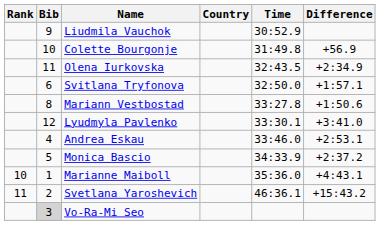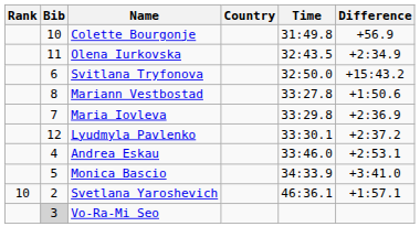- row: 9 | Liudmila Vauchok | 30:52.9
Svitlana Tryfonova | Difference: +1:57.1 -> +15:43.2
+ row: 7 | Maria Iovleva | 33:29.8 | +2:36.9
Lyudmyla Pavlenko | Difference: +3:41.0 -> +2:37.2
Monica Bascio | Difference: +2:37.2 -> +3:41.0
- row: 10 | 1 | Marianne Maiboll | 35:36.0 | +4:43.1
Svetlana Yaroshevich | Rank: 11 -> 10
Svetlana Yaroshevich | Difference: +15:43.2 -> +1:57.1
